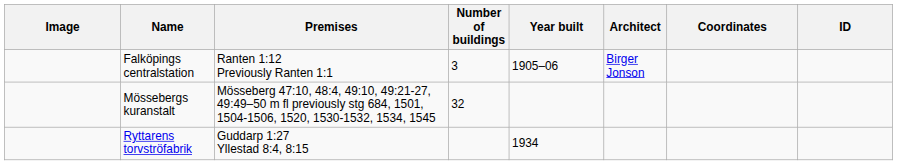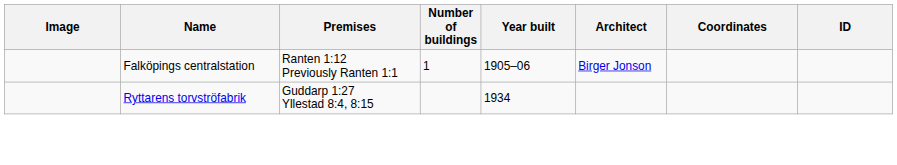Falköpings centralstation | Number of buildings: 3 -> 1
- row: Mössebergs kuranstalt | Mösseberg 47:10, 48:4, 49:10, 49:21-27, 49:49–50 m fl previously stg 684, 1501, 1504-1506, 1520, 1530-1532, 1534, 1545 | 32
